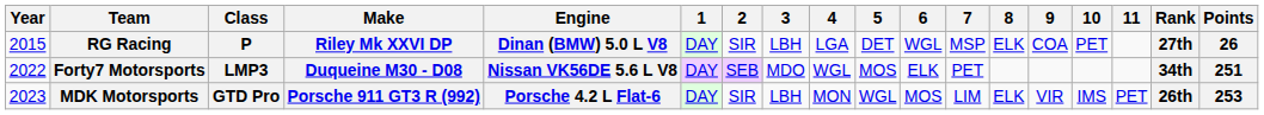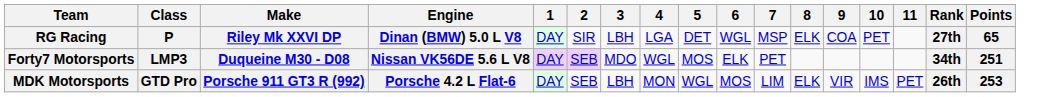- column: Year | 2015 | 2022 | 2023
RG Racing | Points: 26 -> 65
MDK Motorsports | 2: SIR -> SEB
